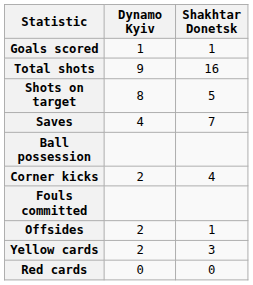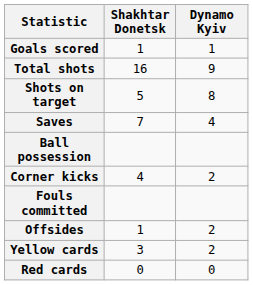columns swapped: Dynamo Kyiv <-> Shakhtar Donetsk
